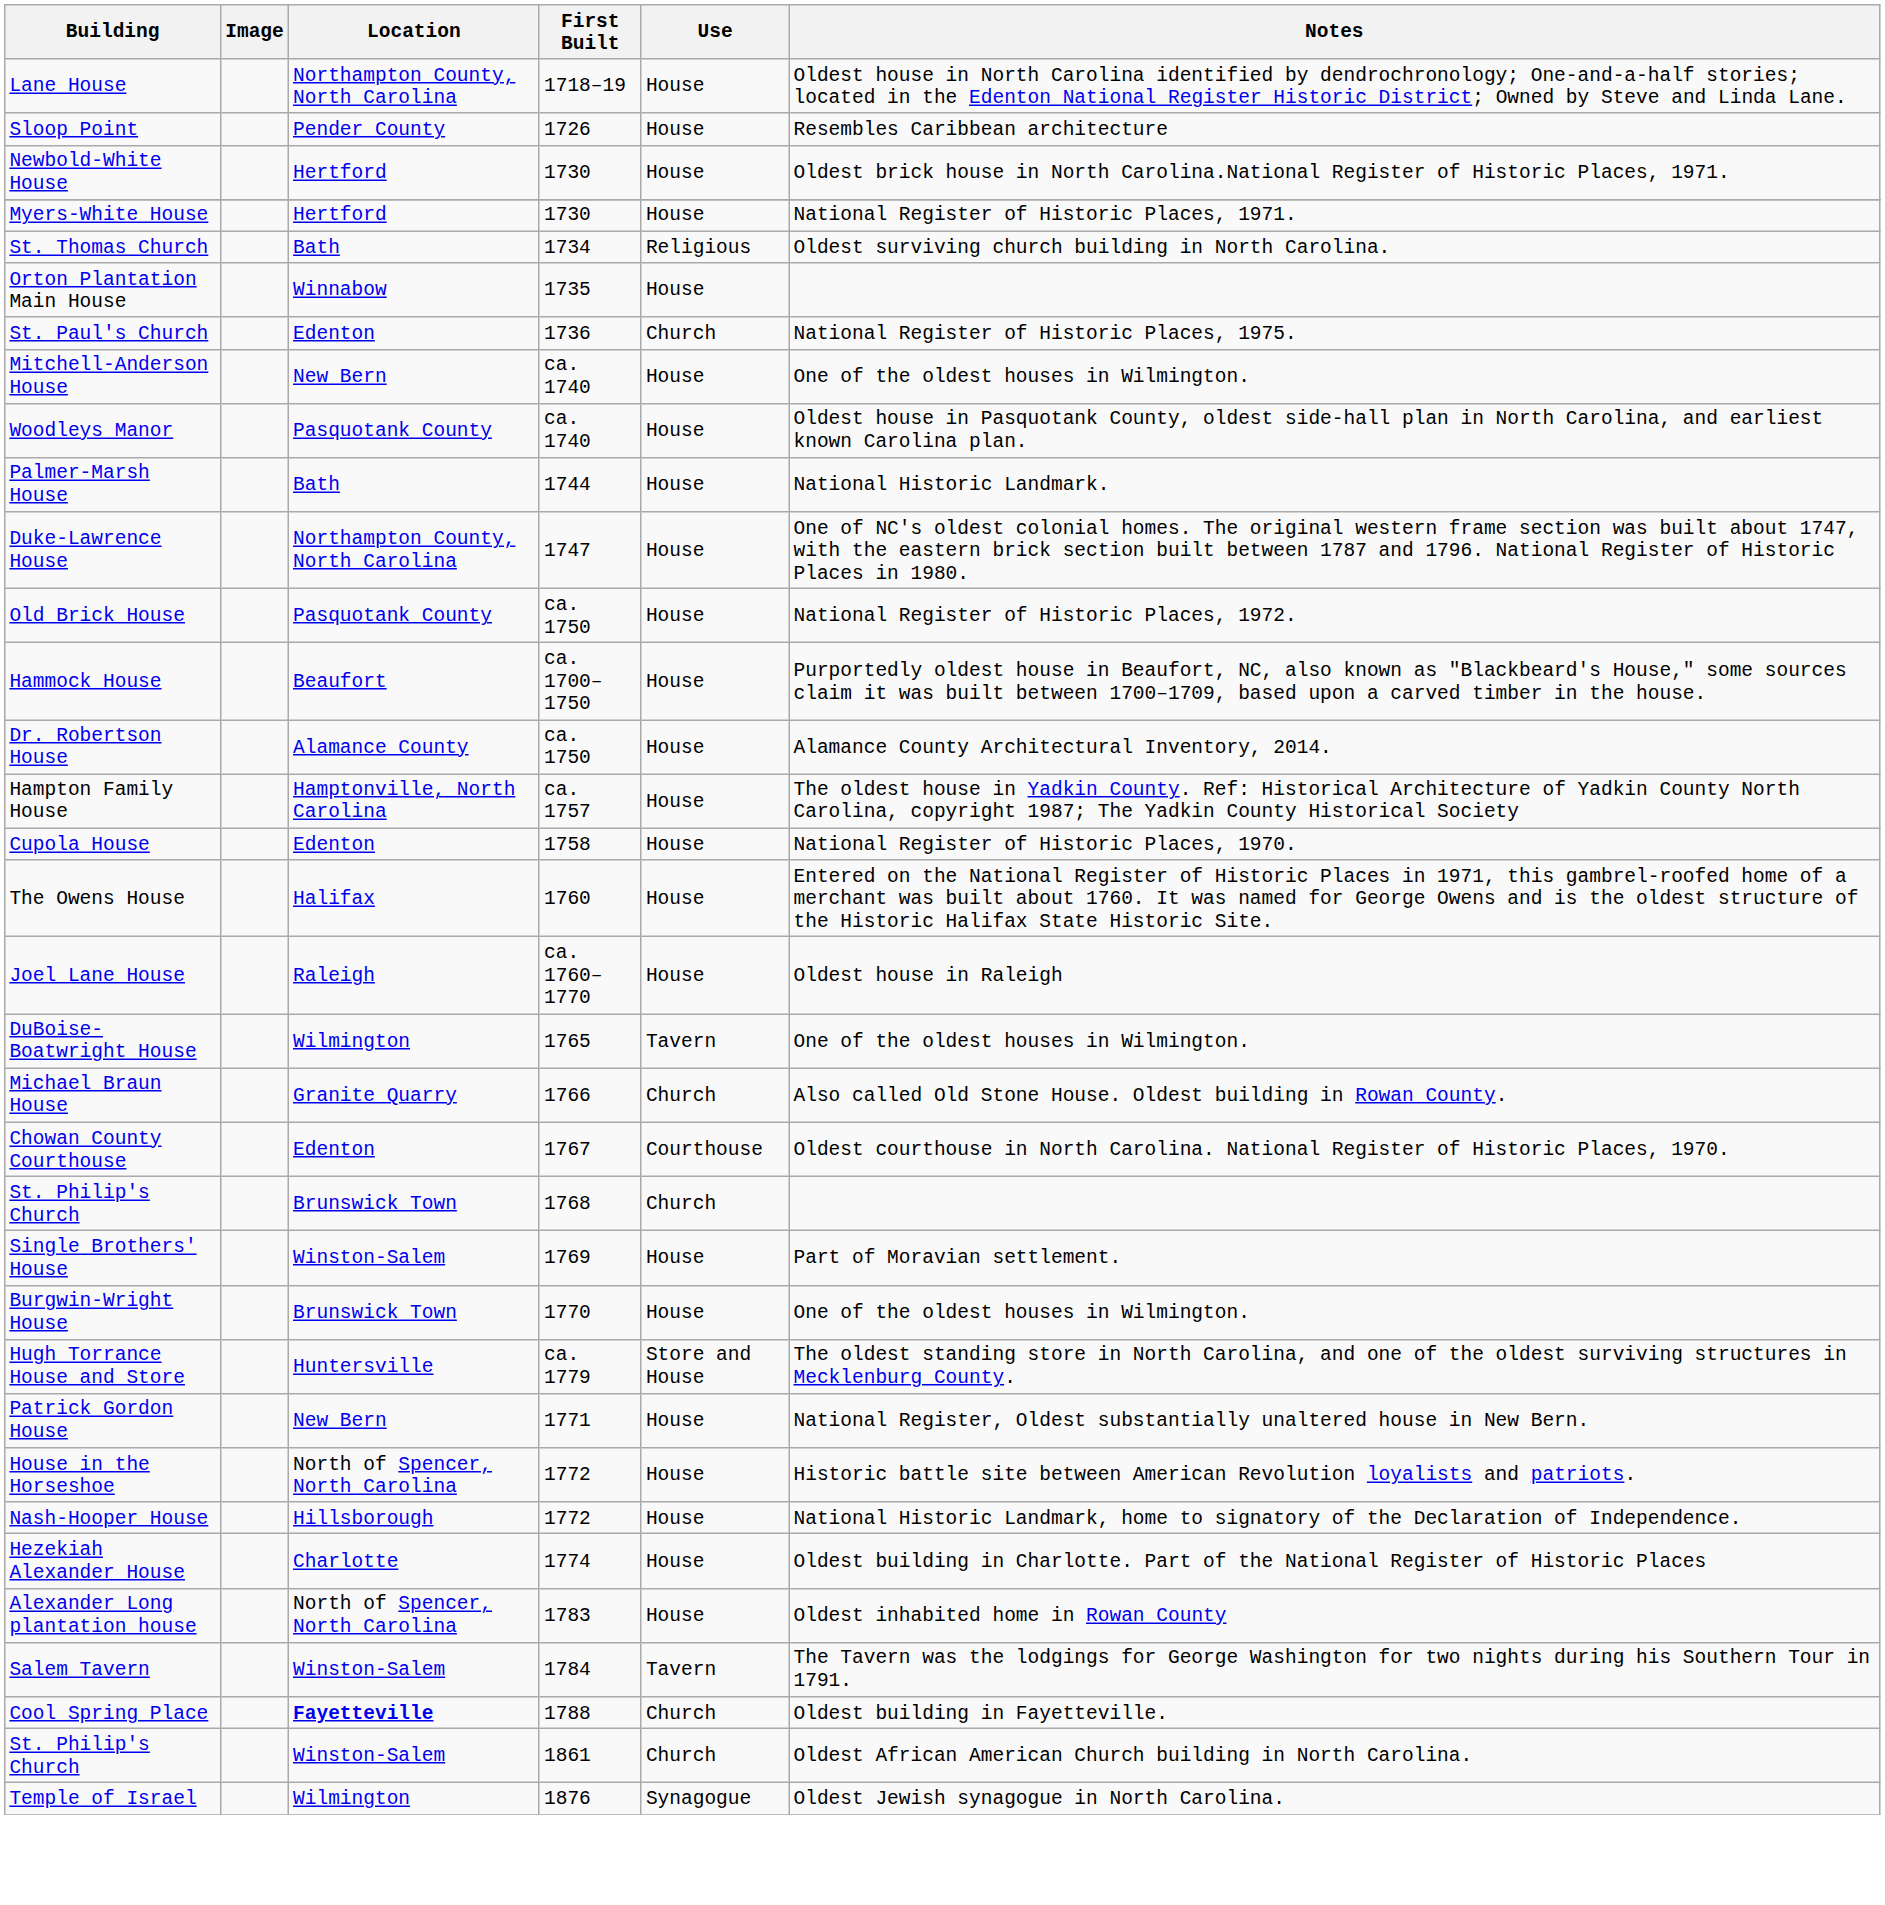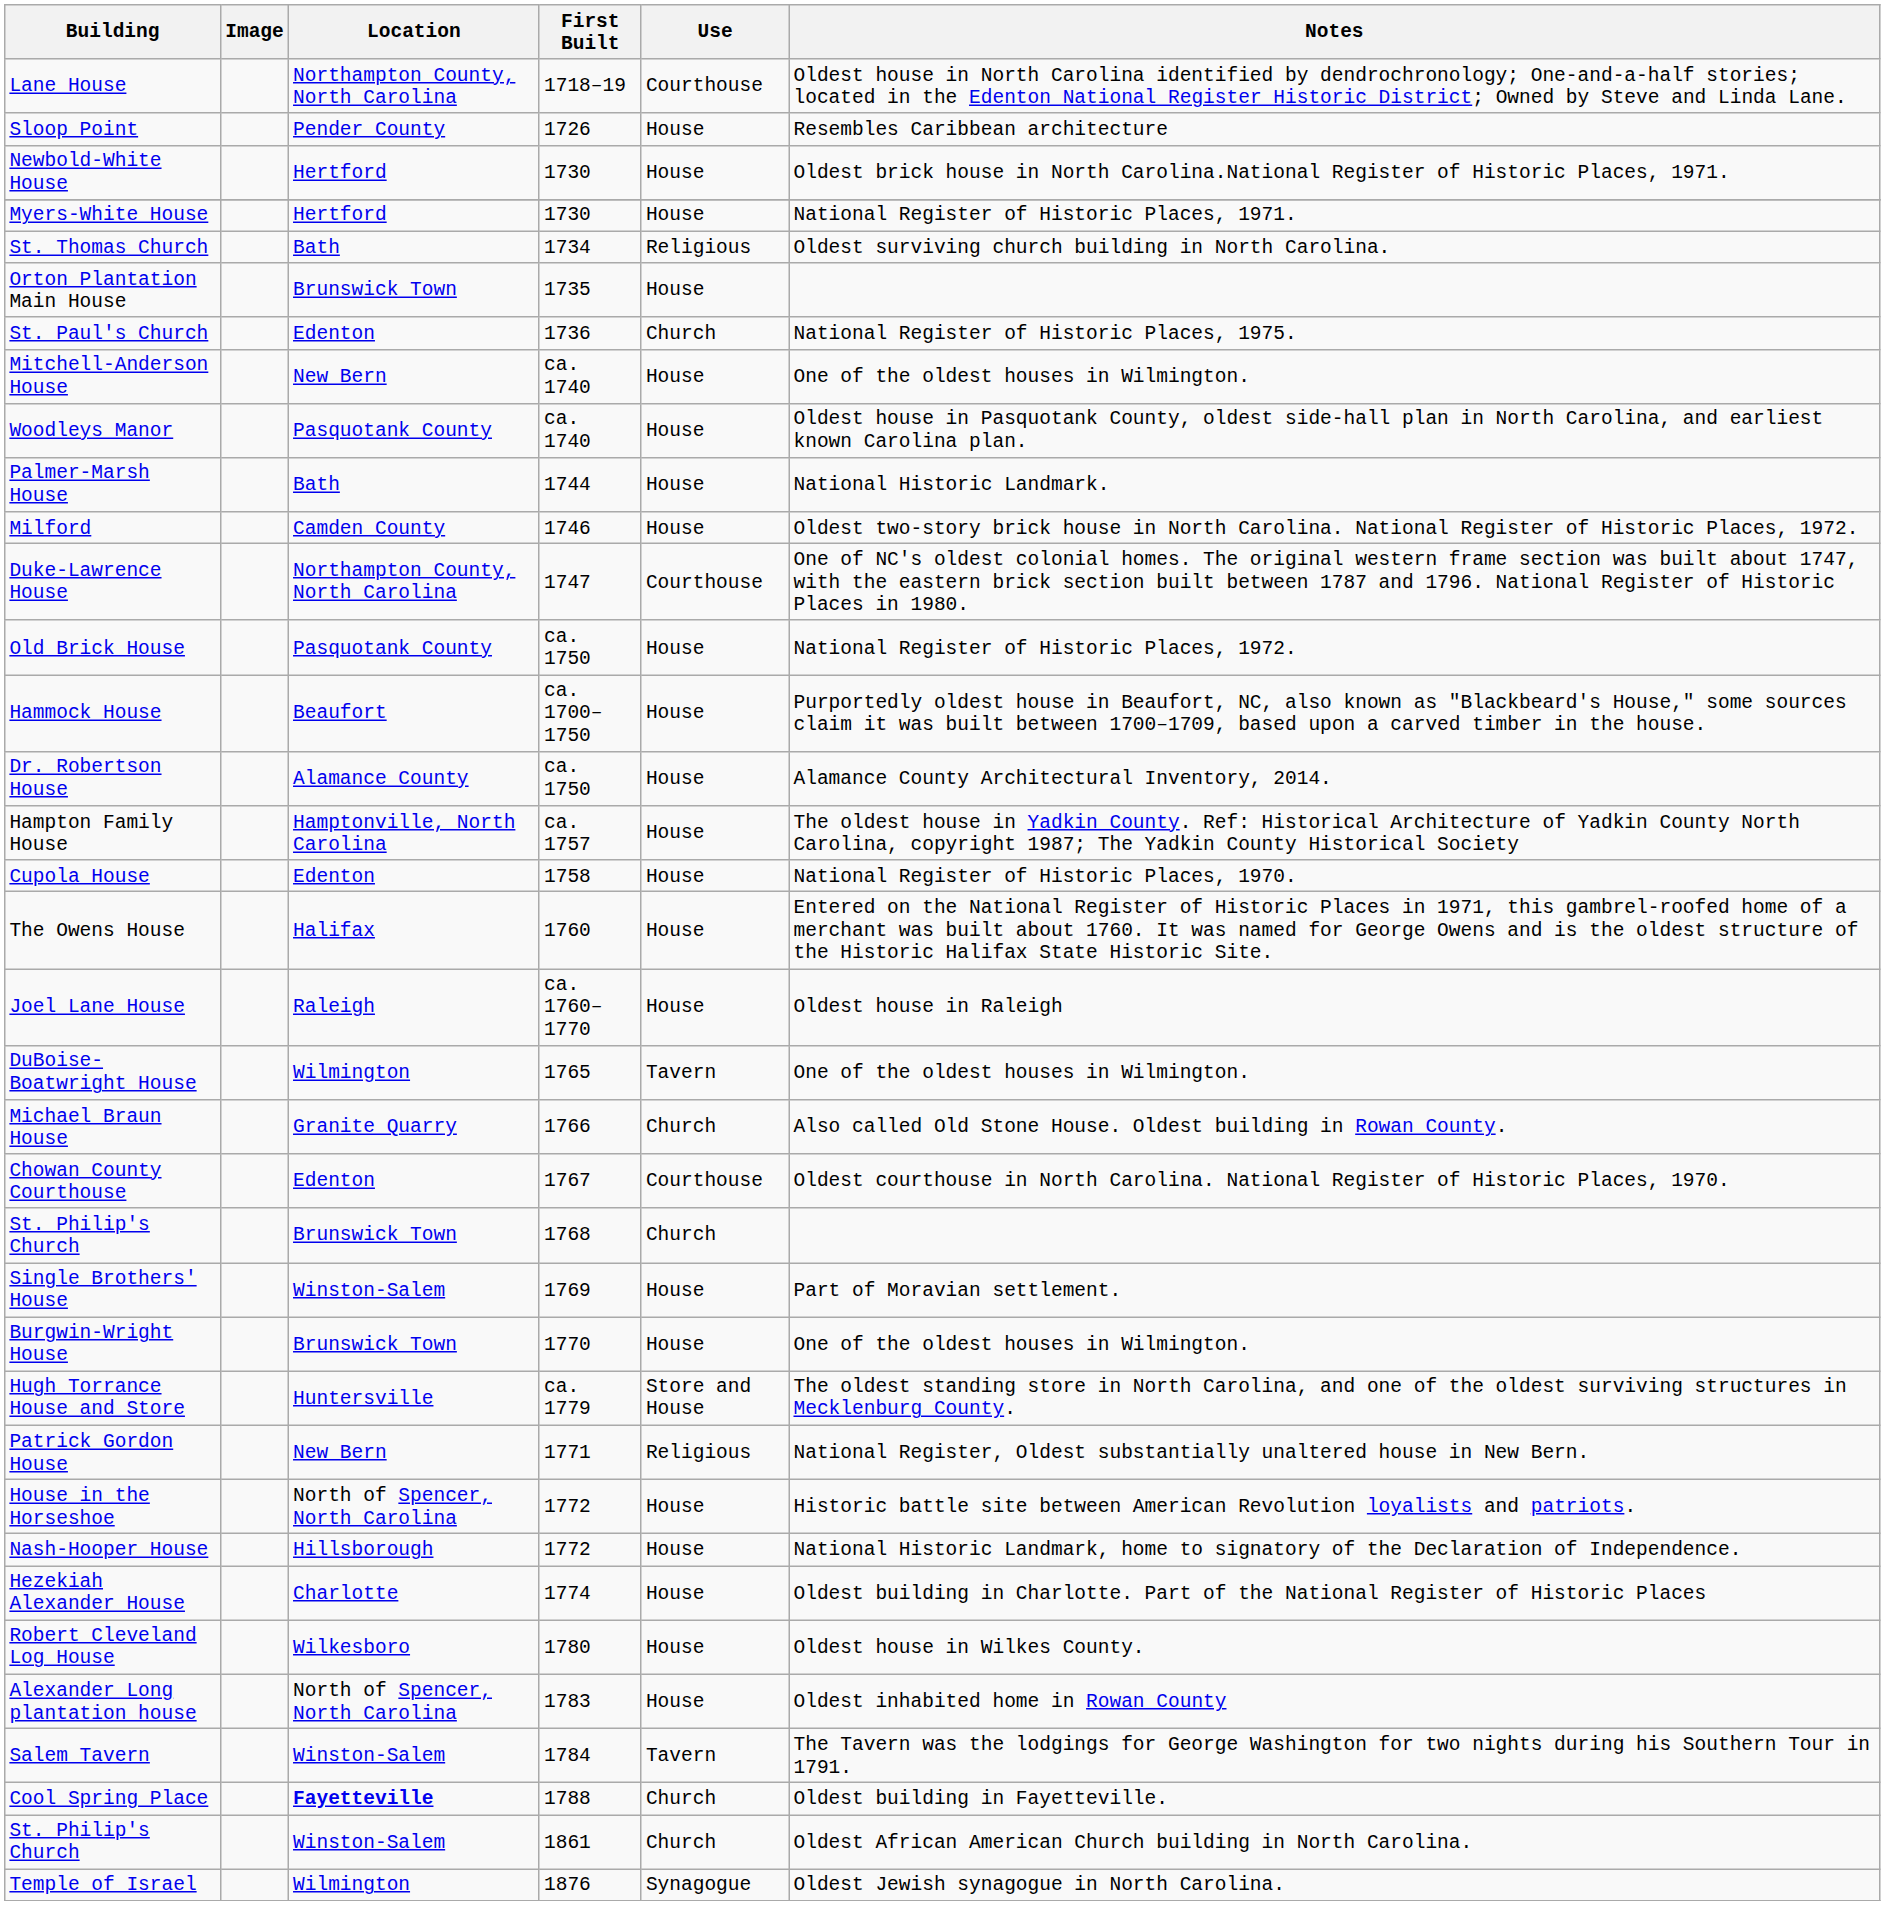Lane House | Use: House -> Courthouse
Orton Plantation Main House | Location: Winnabow -> Brunswick Town
+ row: Milford | Camden County | 1746 | House | Oldest two-story brick house in North Carolina. National Register of Historic Places, 1972.
Duke-Lawrence House | Use: House -> Courthouse
Patrick Gordon House | Use: House -> Religious
+ row: Robert Cleveland Log House | Wilkesboro | 1780 | House | Oldest house in Wilkes County.
